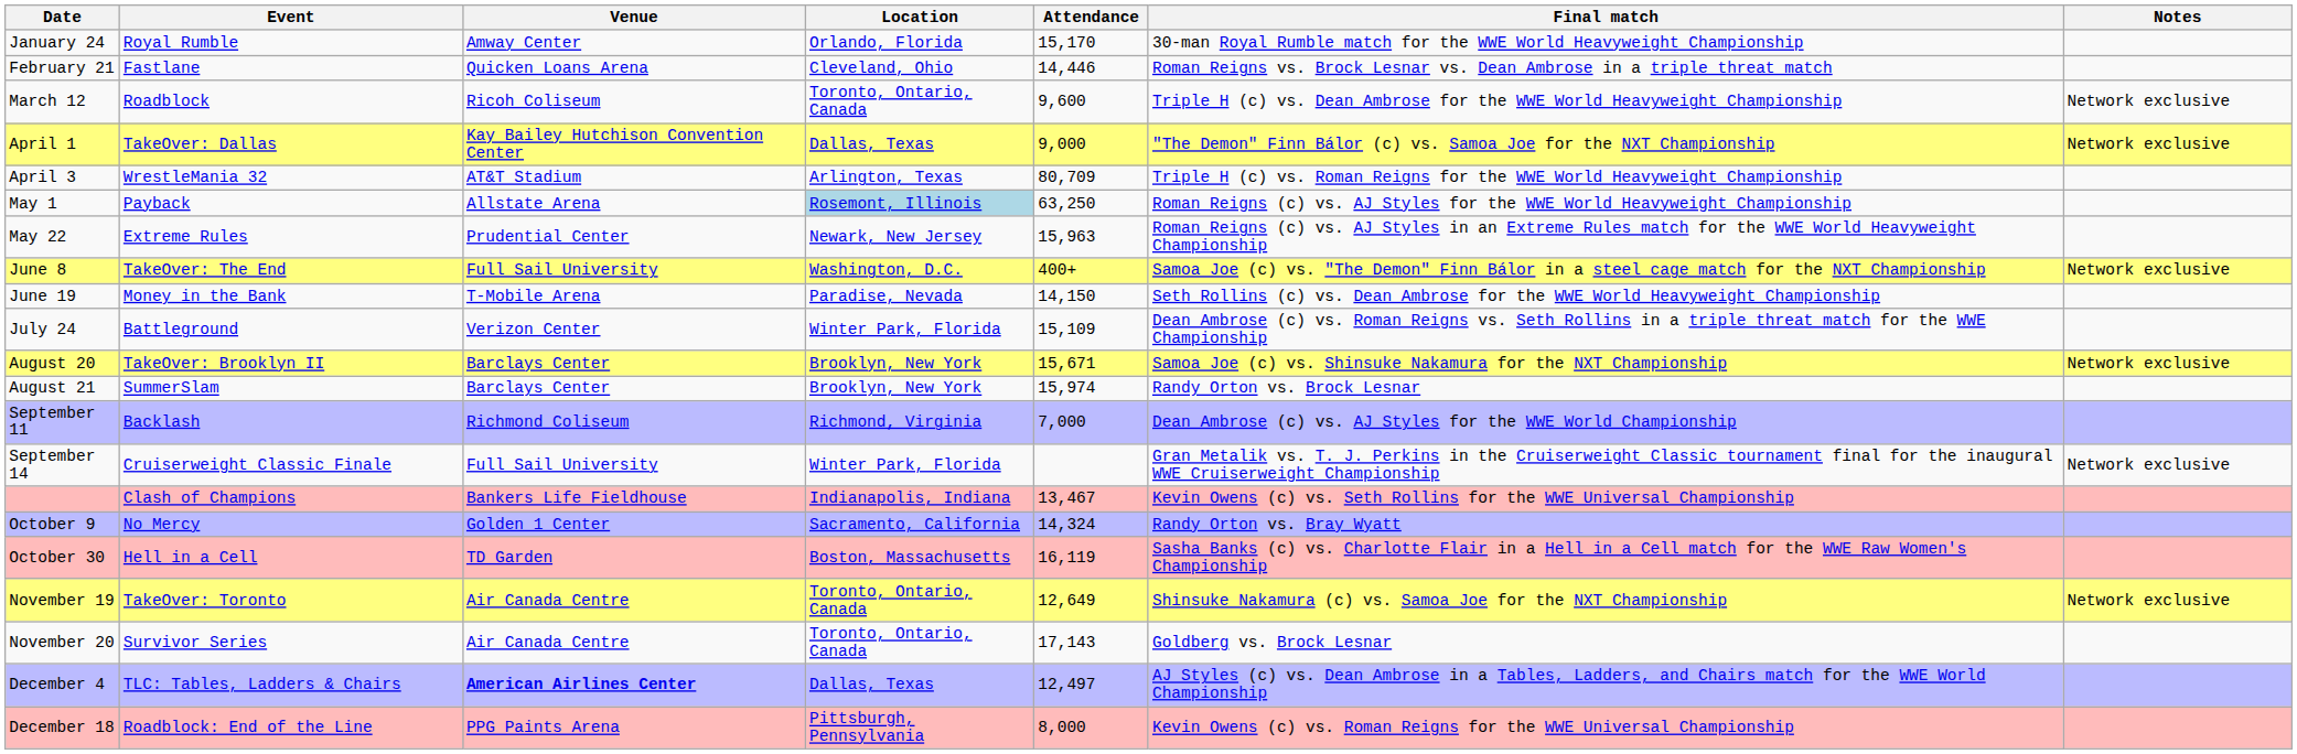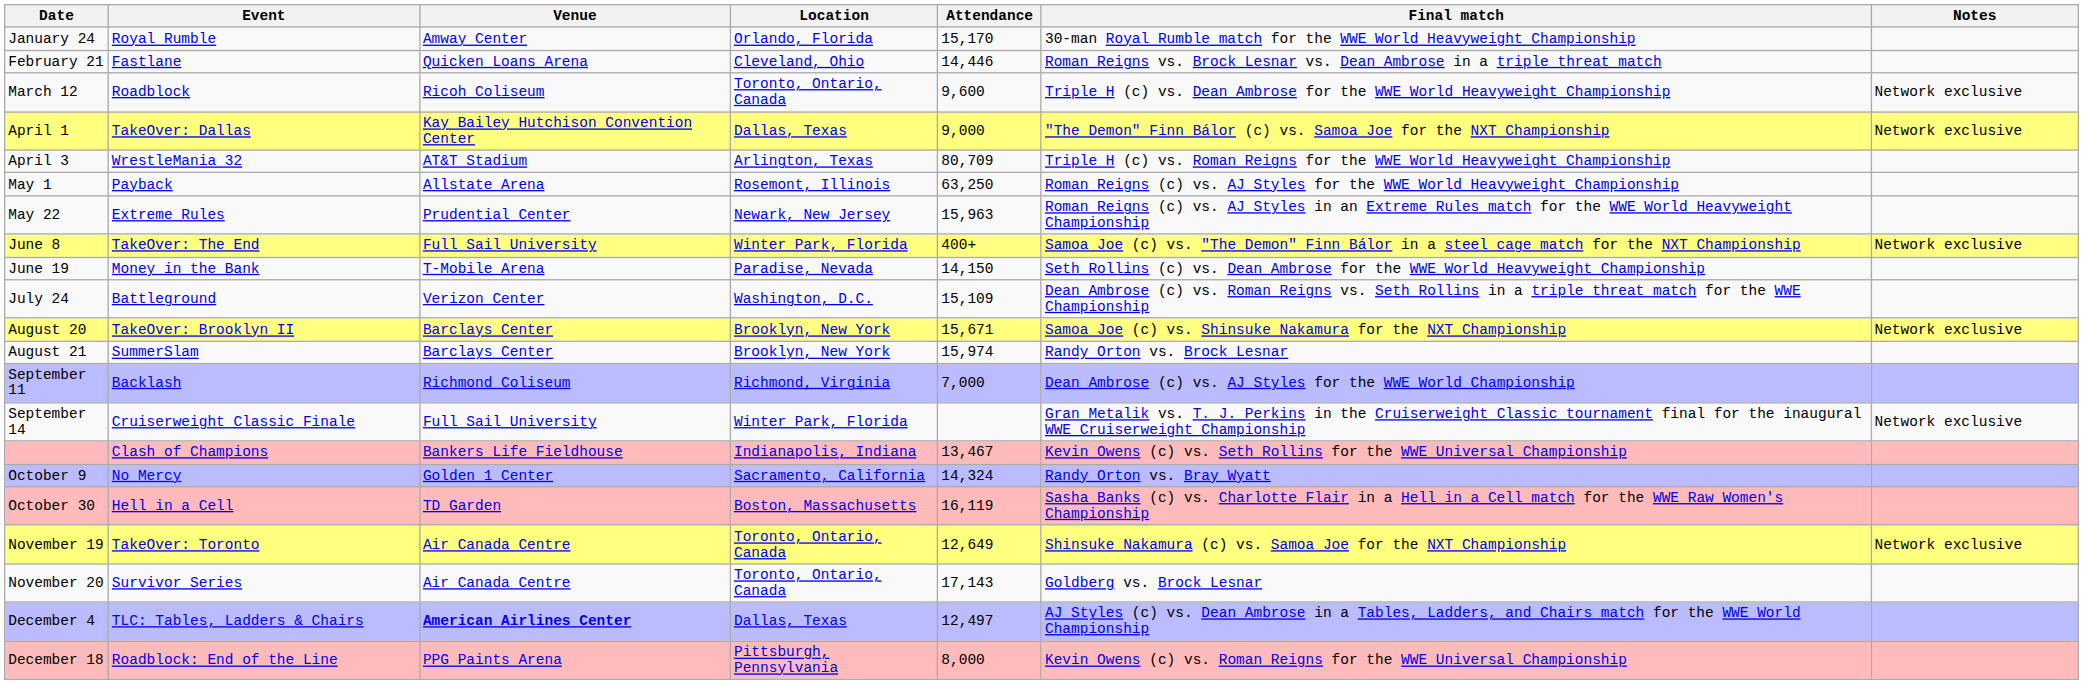May 1 | Location: lightblue background -> no background
June 8 | Location: Washington, D.C. -> Winter Park, Florida
July 24 | Location: Winter Park, Florida -> Washington, D.C.
